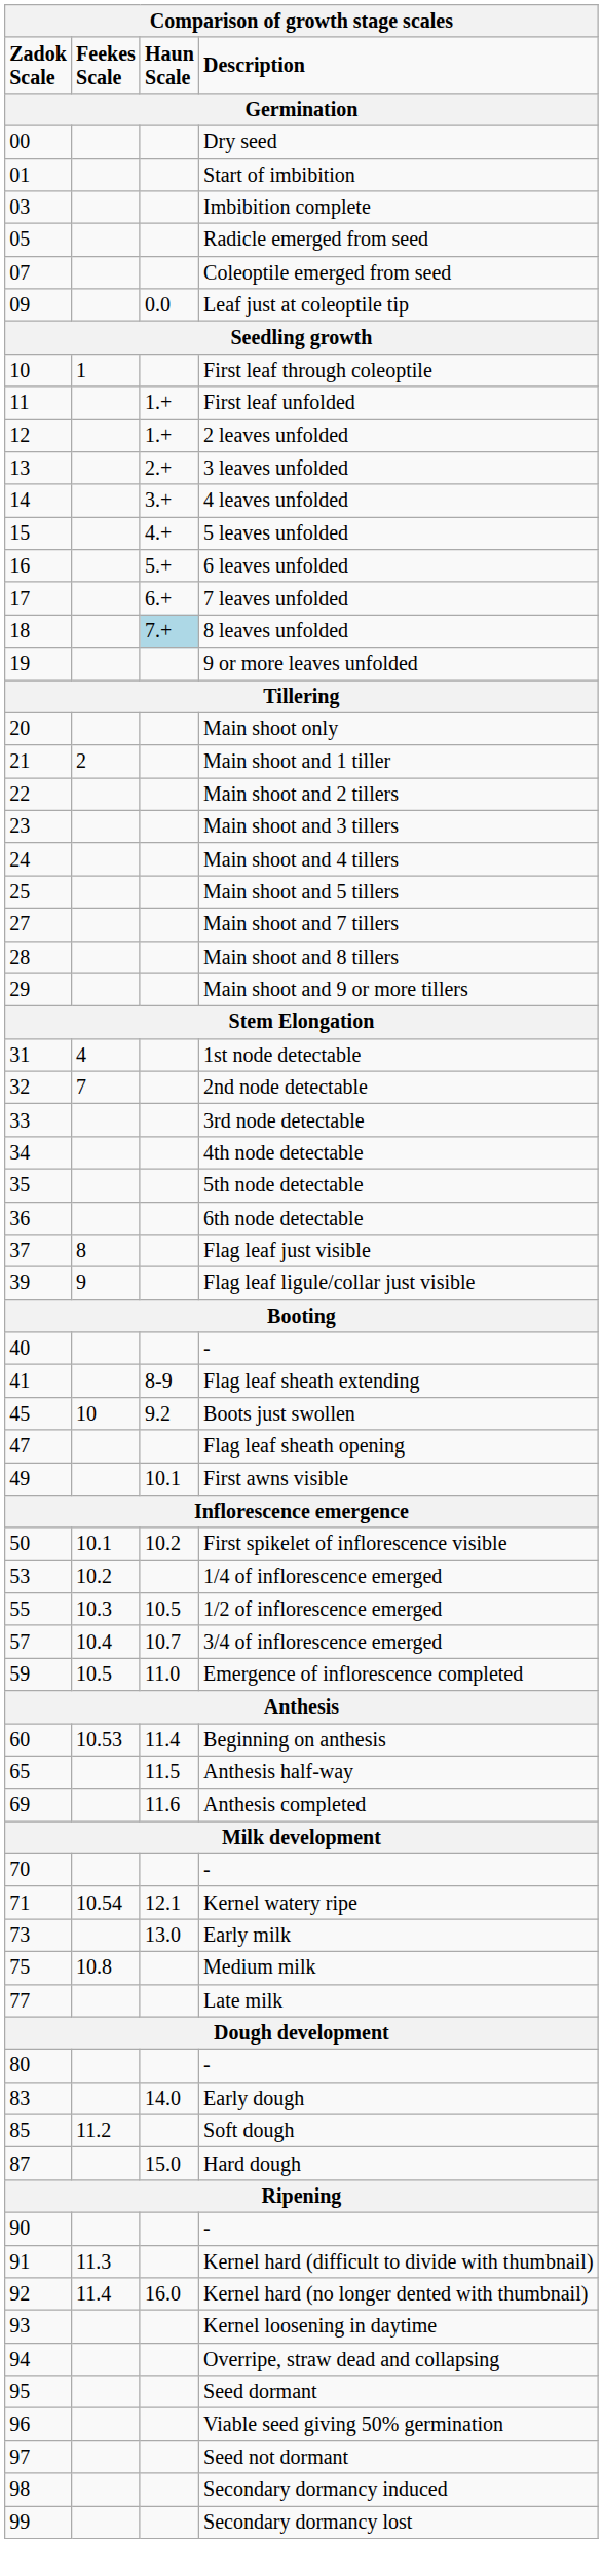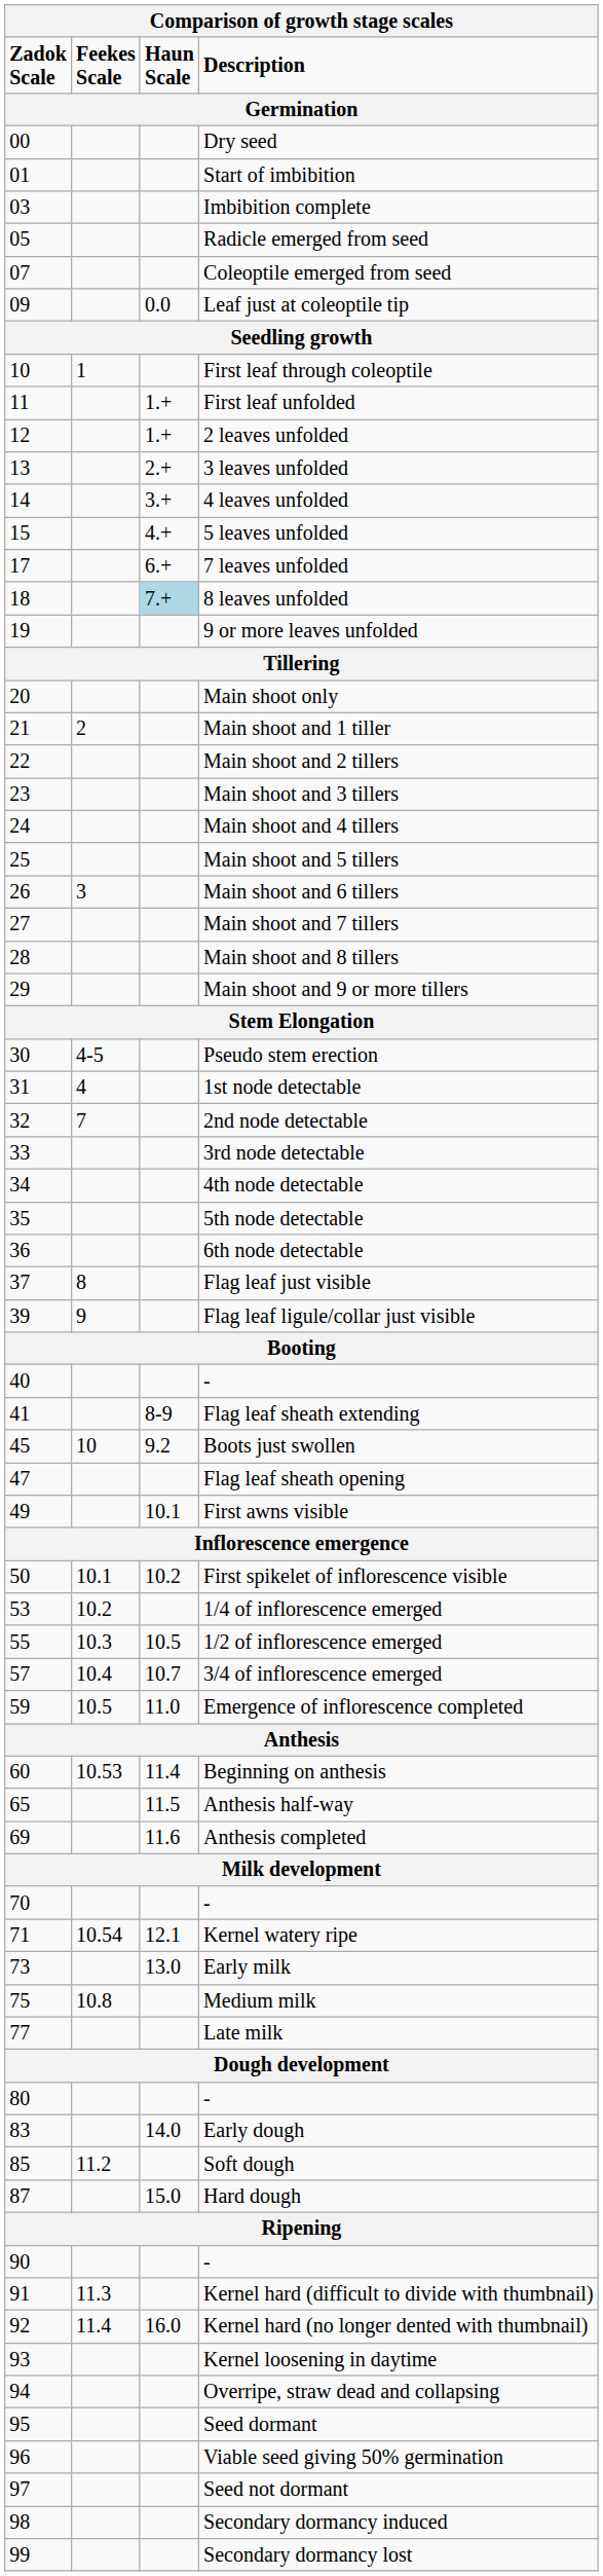- row: 16 | 5.+ | 6 leaves unfolded
+ row: 26 | 3 | Main shoot and 6 tillers
+ row: 30 | 4-5 | Pseudo stem erection
